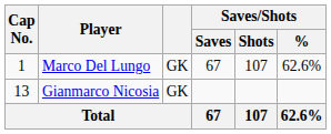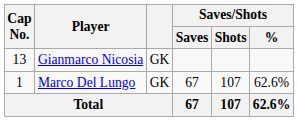rows swapped: Marco Del Lungo <-> Gianmarco Nicosia
